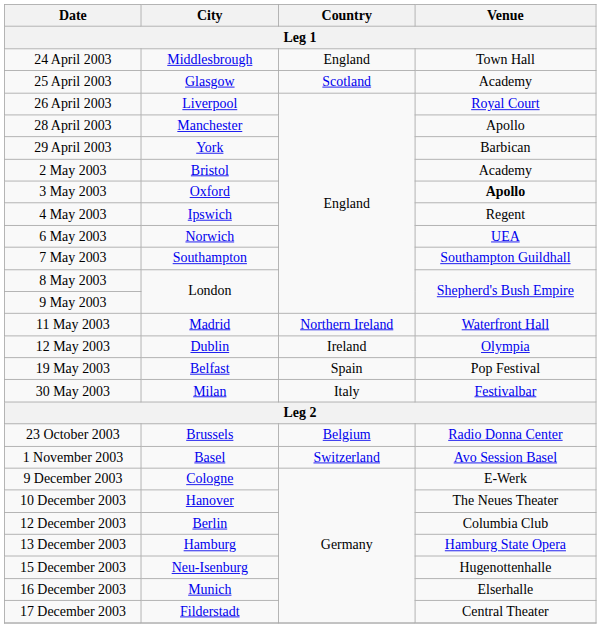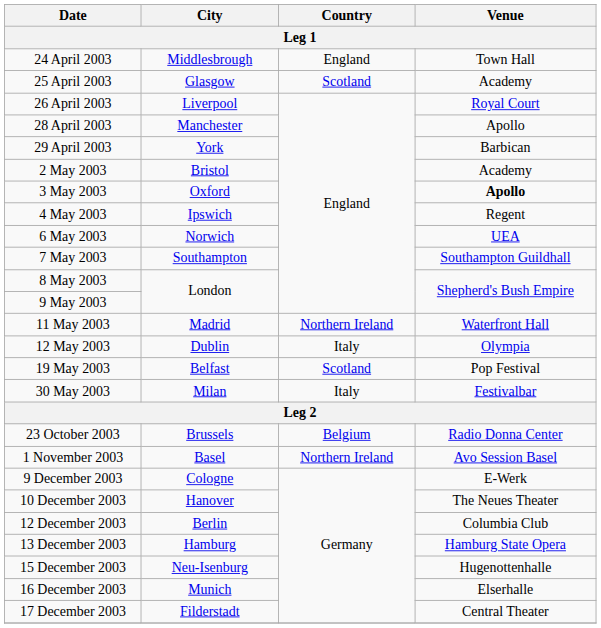12 May 2003 | Country: Ireland -> Italy
19 May 2003 | Country: Spain -> Scotland
1 November 2003 | Country: Switzerland -> Northern Ireland
